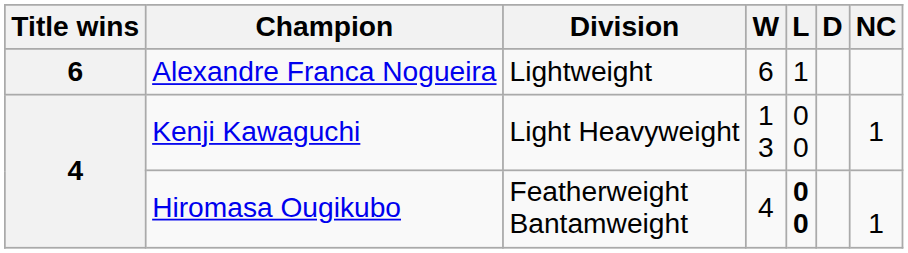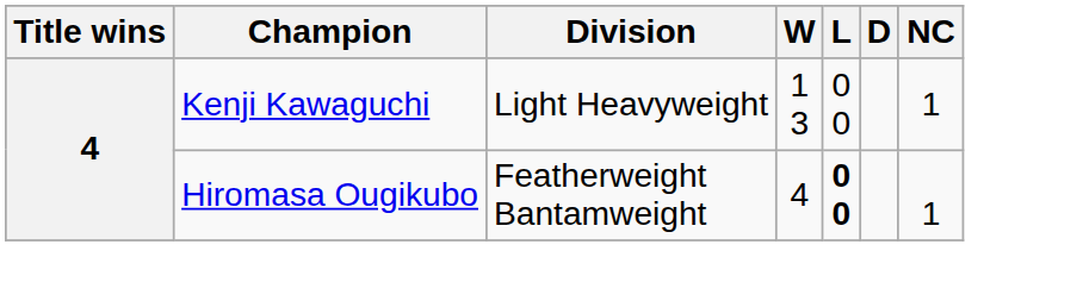- row: 6 | Alexandre Franca Nogueira | Lightweight | 6 | 1
